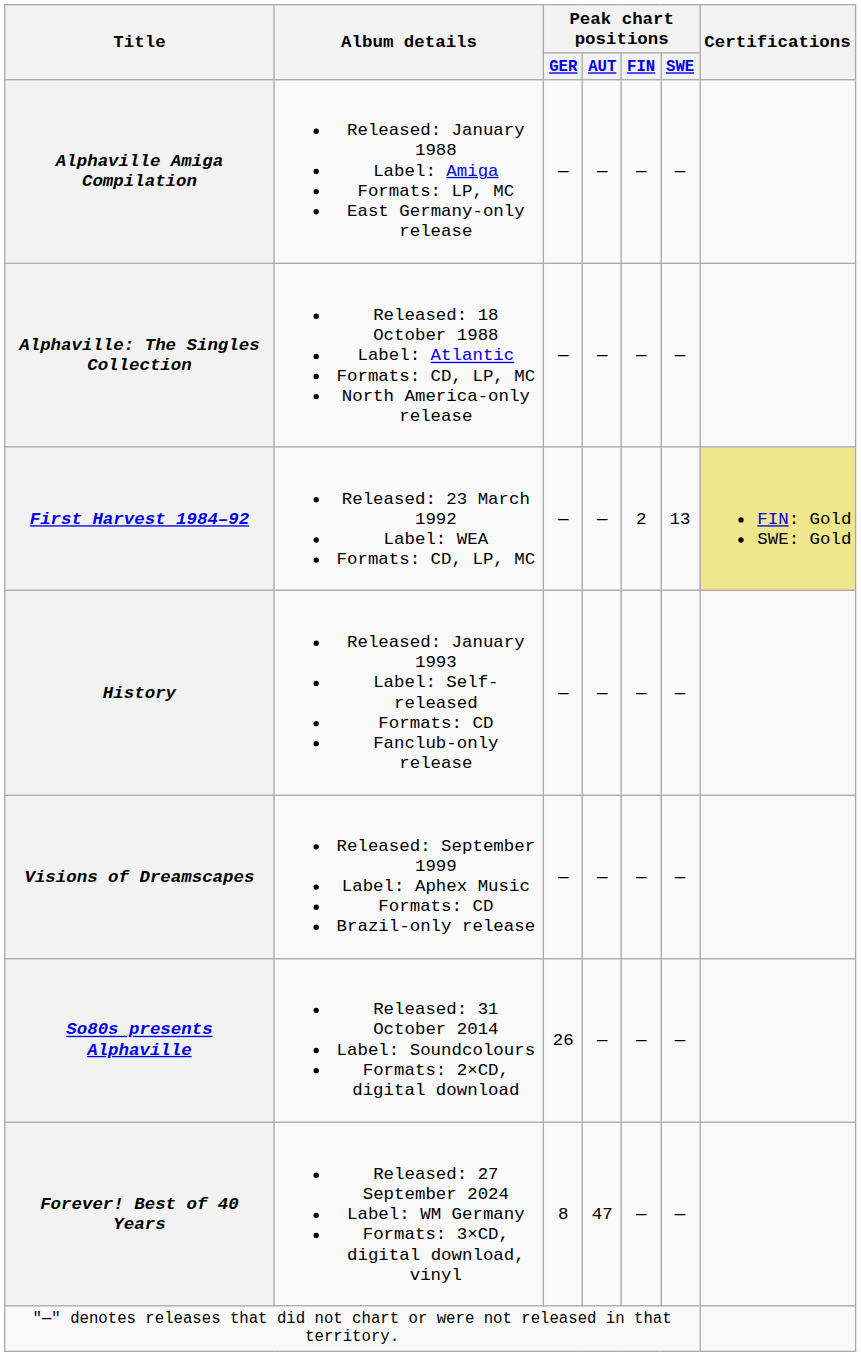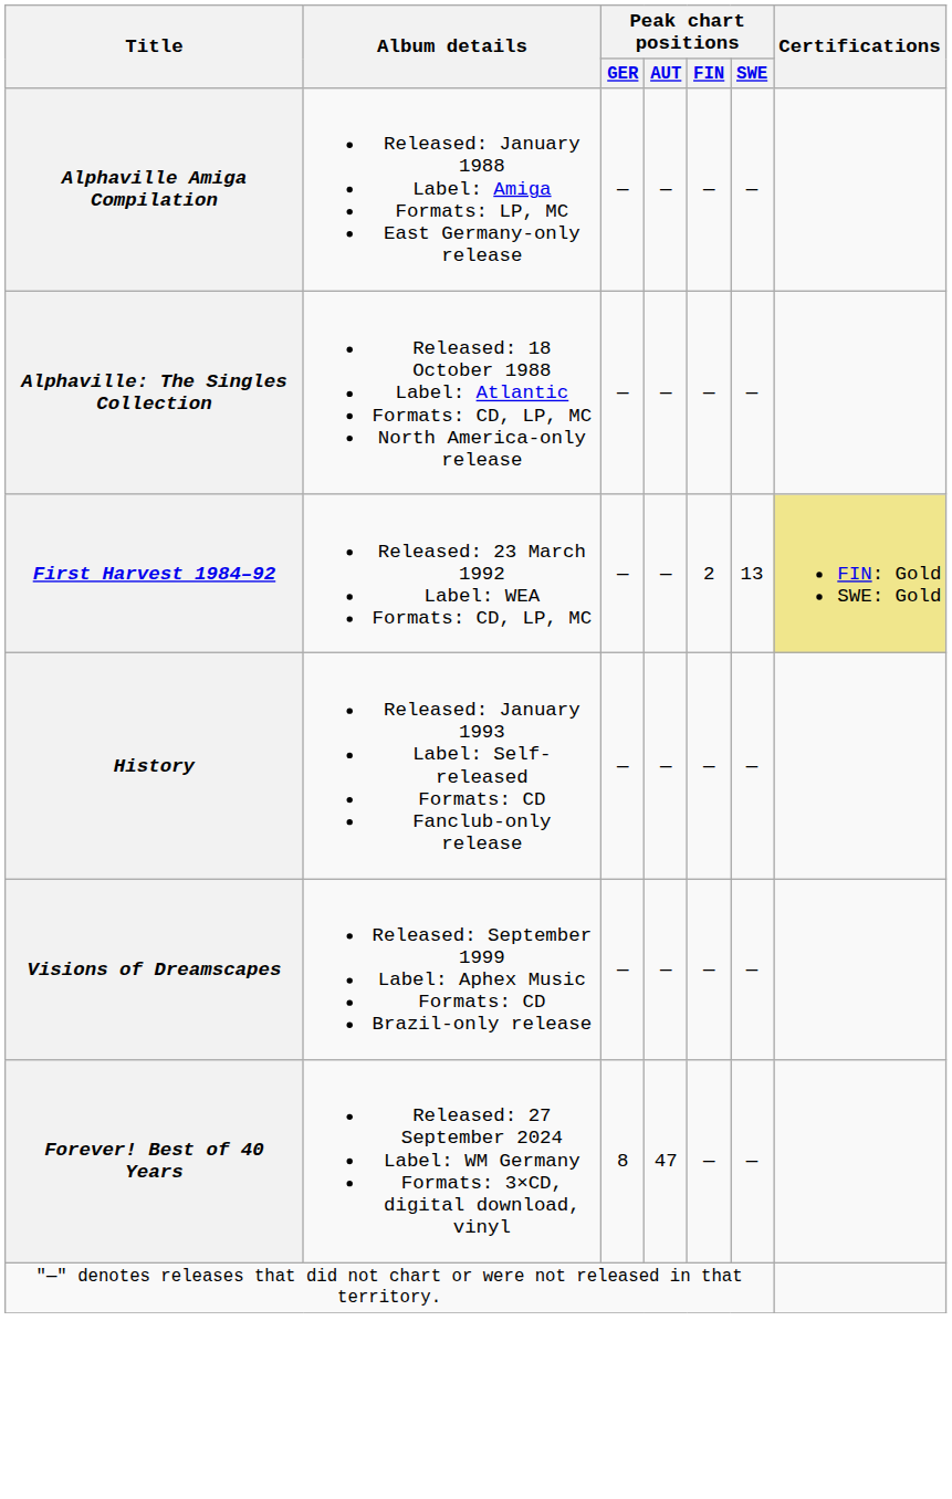- row: So80s presents Alphaville | Released: 31 October 2014 Label: Soundcolours Formats: 2×CD, digital download | 26 | — | — | —
